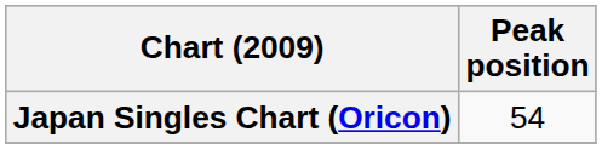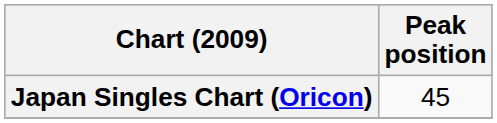Japan Singles Chart (Oricon) | Peak position: 54 -> 45
